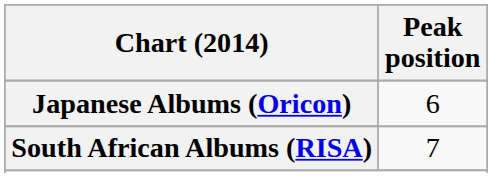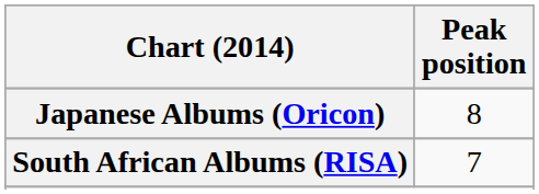Japanese Albums (Oricon) | Peak position: 6 -> 8
